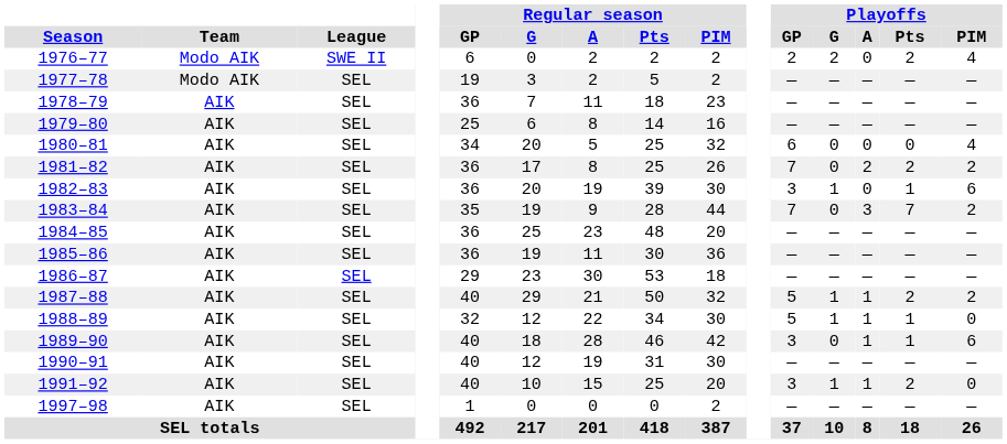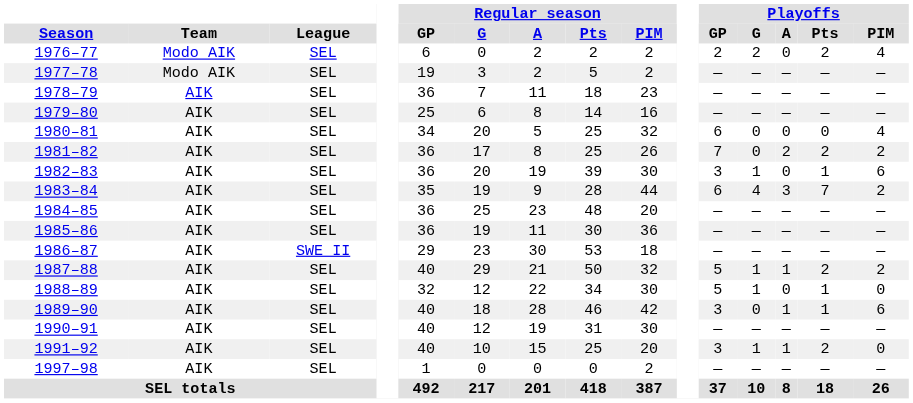1976–77 | League: SWE II -> SEL
1983–84 | Playoffs / GP: 7 -> 6
1983–84 | Playoffs / G: 0 -> 4
1986–87 | League: SEL -> SWE II
1988–89 | Playoffs / A: 1 -> 0
